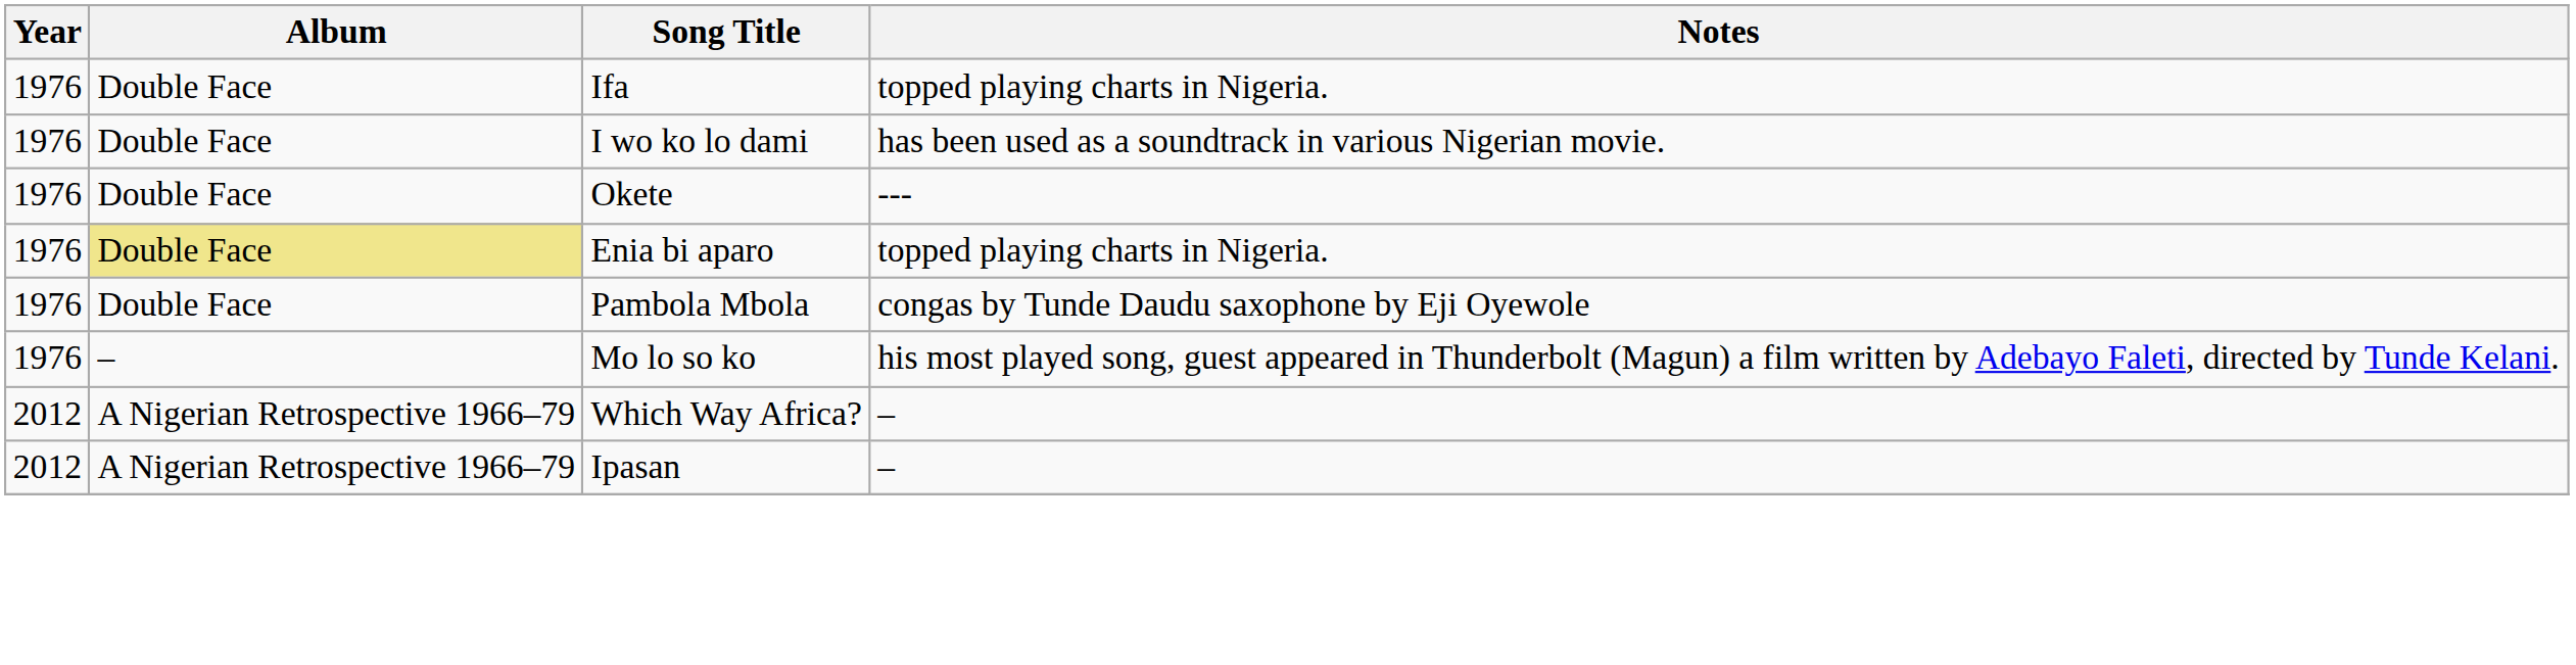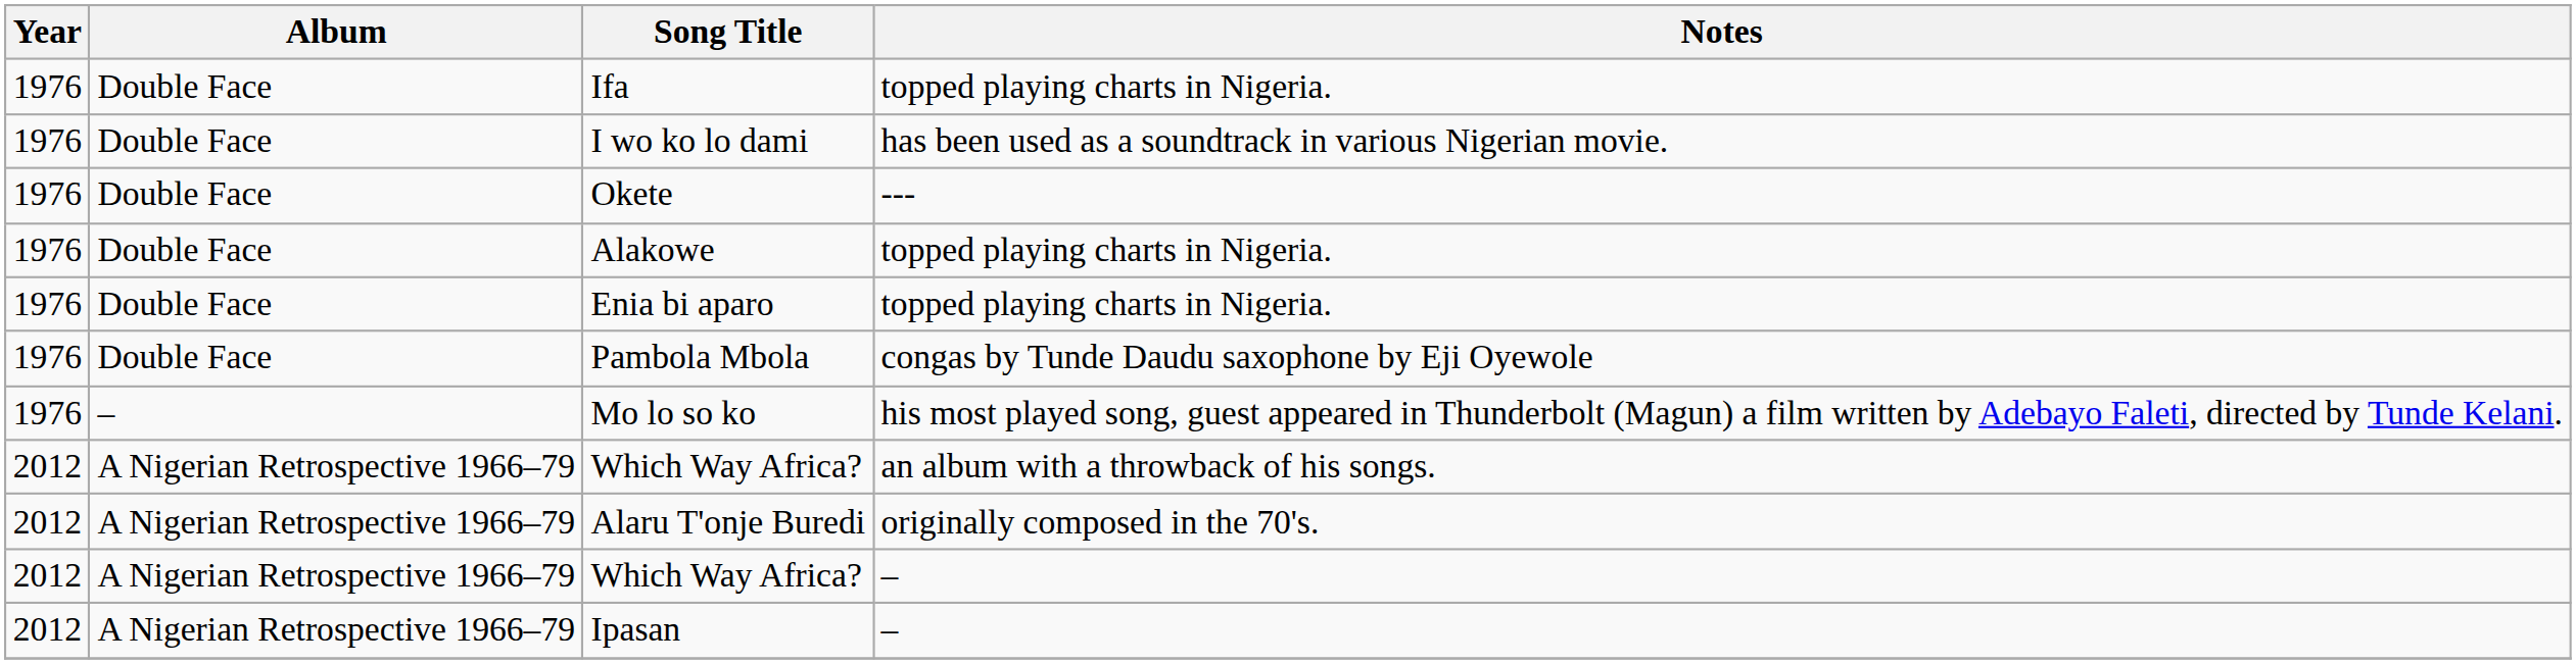+ row: 1976 | Double Face | Alakowe | topped playing charts in Nigeria.
Enia bi aparo | Album: khaki background -> no background
+ row: 2012 | A Nigerian Retrospective 1966–79 | Which Way Africa? | an album with a throwback of his songs.
+ row: 2012 | A Nigerian Retrospective 1966–79 | Alaru T'onje Buredi | originally composed in the 70's.
